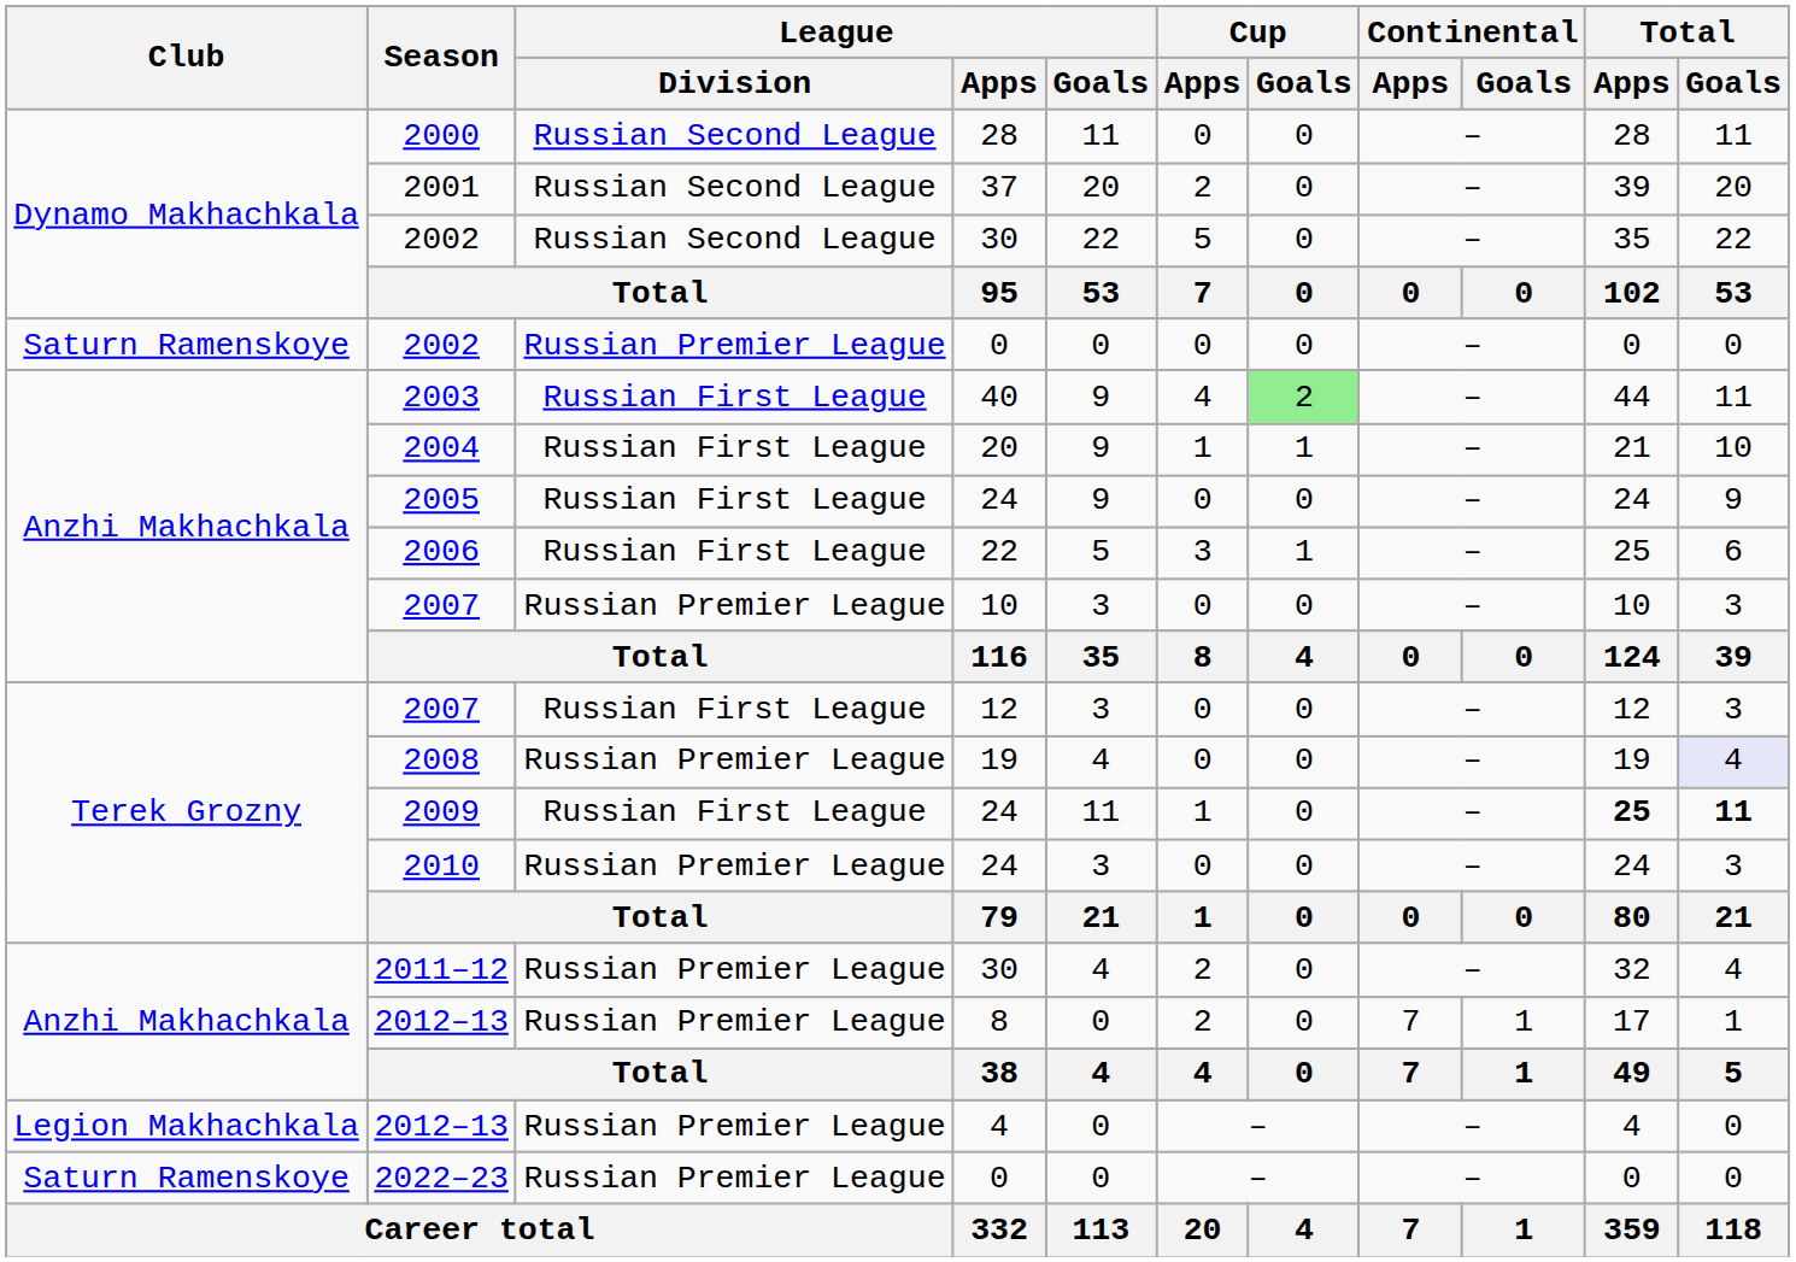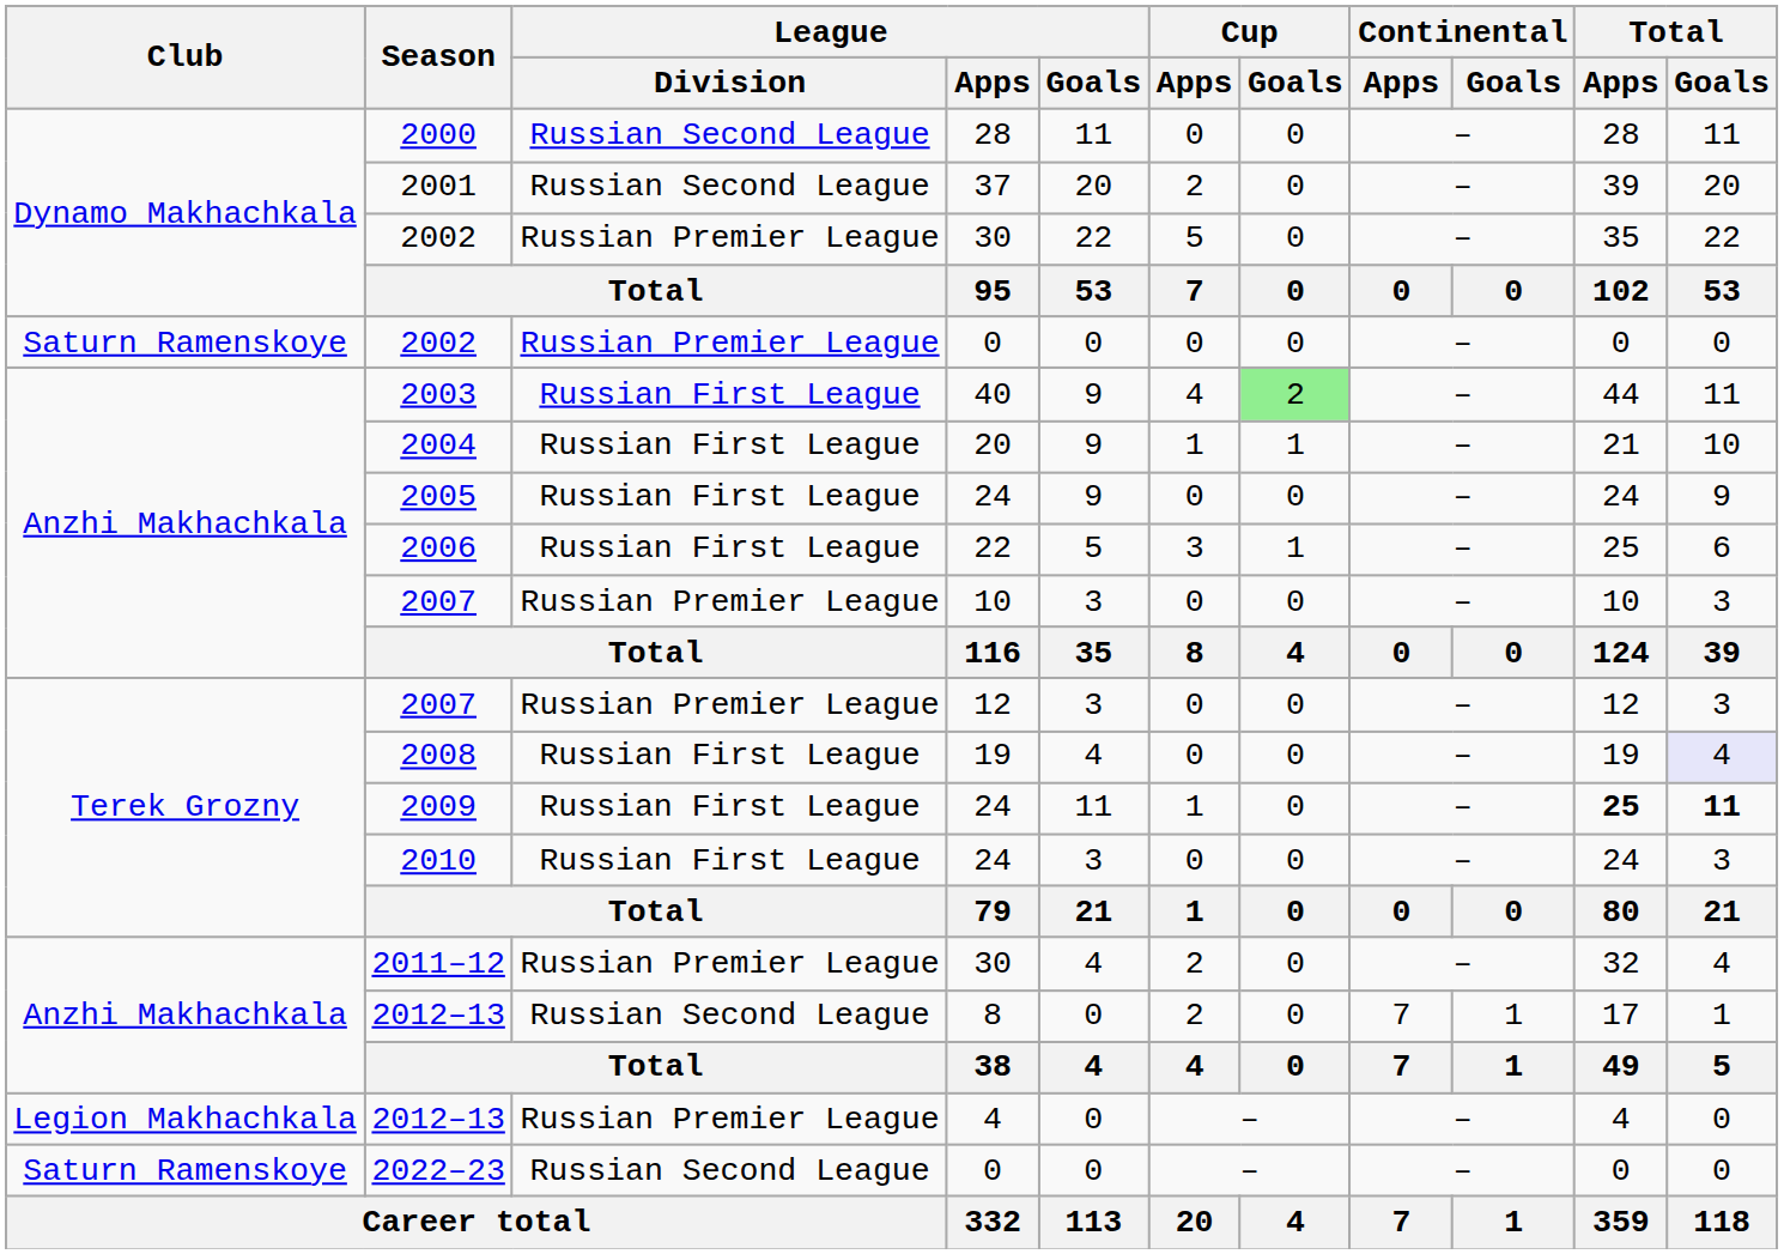2002 / 30 | League / Division: Russian Second League -> Russian Premier League
2007 / 12 | League / Division: Russian First League -> Russian Premier League
2008 | League / Division: Russian Premier League -> Russian First League
2010 | League / Division: Russian Premier League -> Russian First League
2012–13 / 8 | League / Division: Russian Premier League -> Russian Second League
2022–23 | League / Division: Russian Premier League -> Russian Second League
